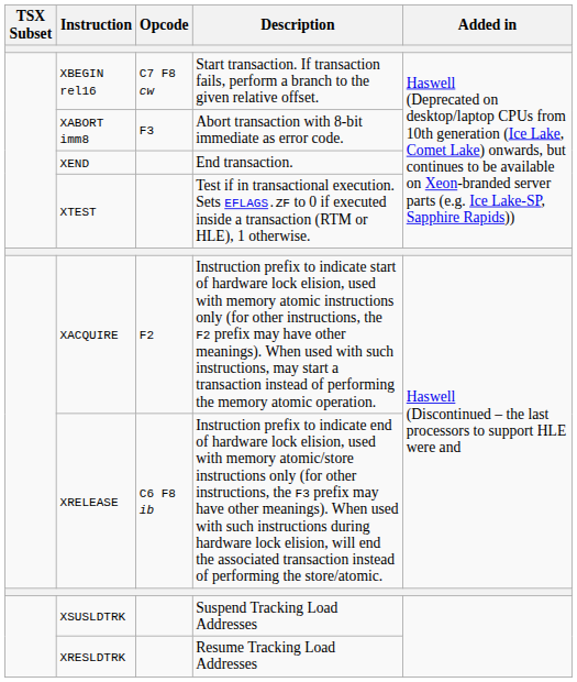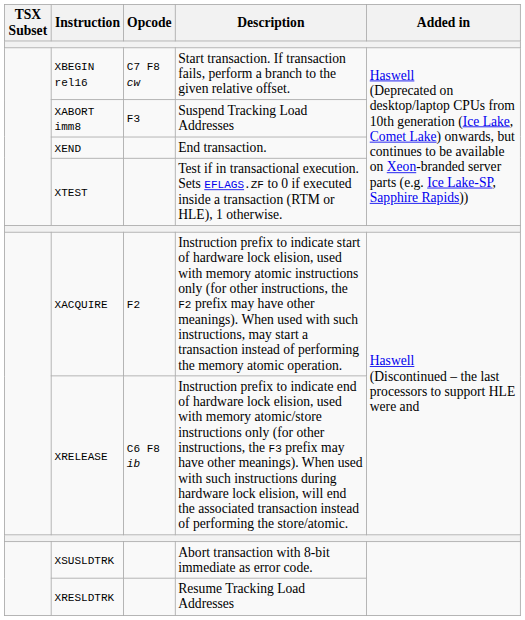XABORT imm8 | Description: Abort transaction with 8-bit immediate as error code. -> Suspend Tracking Load Addresses
XSUSLDTRK | Description: Suspend Tracking Load Addresses -> Abort transaction with 8-bit immediate as error code.
